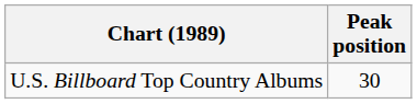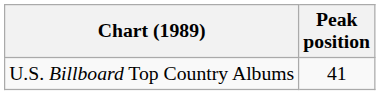U.S. Billboard Top Country Albums | Peak position: 30 -> 41
